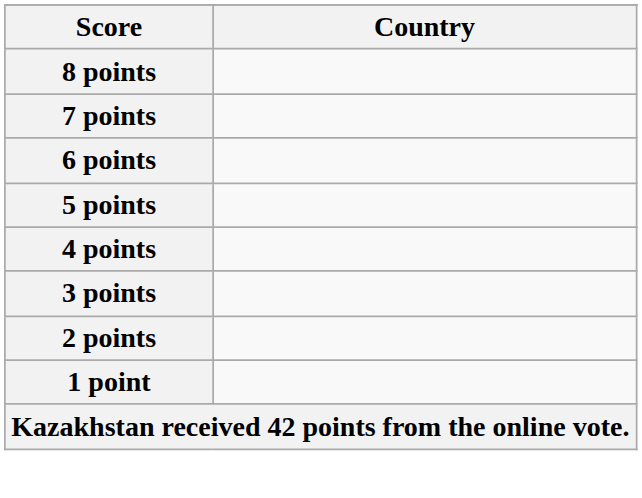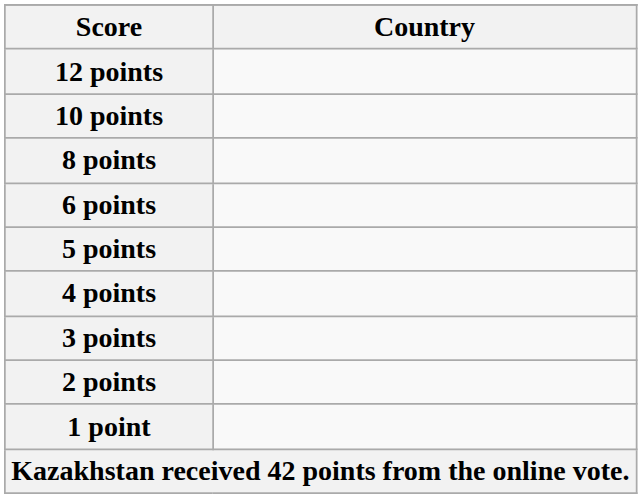+ row: 12 points
+ row: 10 points
- row: 7 points
